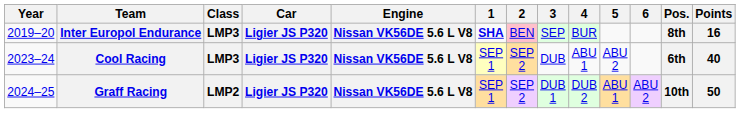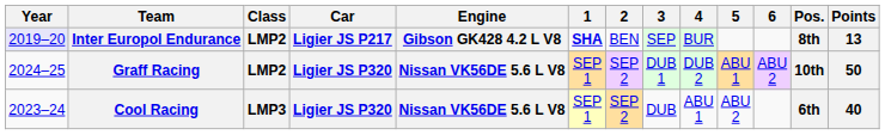Inter Europol Endurance | Year: no background -> lavender background
Inter Europol Endurance | Class: LMP3 -> LMP2
Inter Europol Endurance | Car: Ligier JS P320 -> Ligier JS P217
Inter Europol Endurance | Engine: Nissan VK56DE 5.6 L V8 -> Gibson GK428 4.2 L V8
Inter Europol Endurance | 2: pink background -> no background
Inter Europol Endurance | Points: 16 -> 13
rows swapped: Cool Racing <-> Graff Racing
